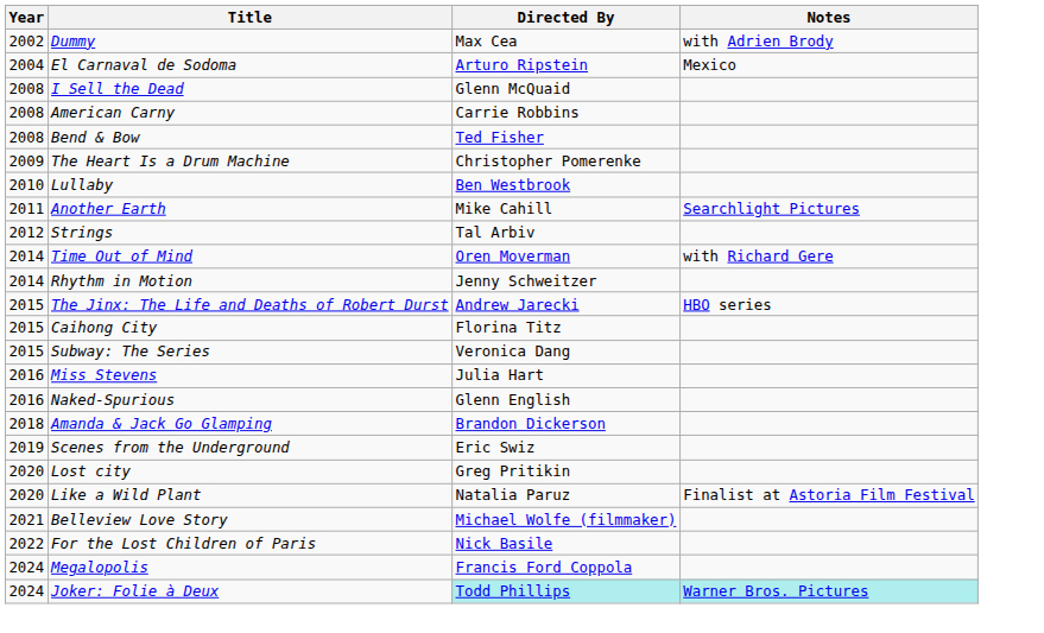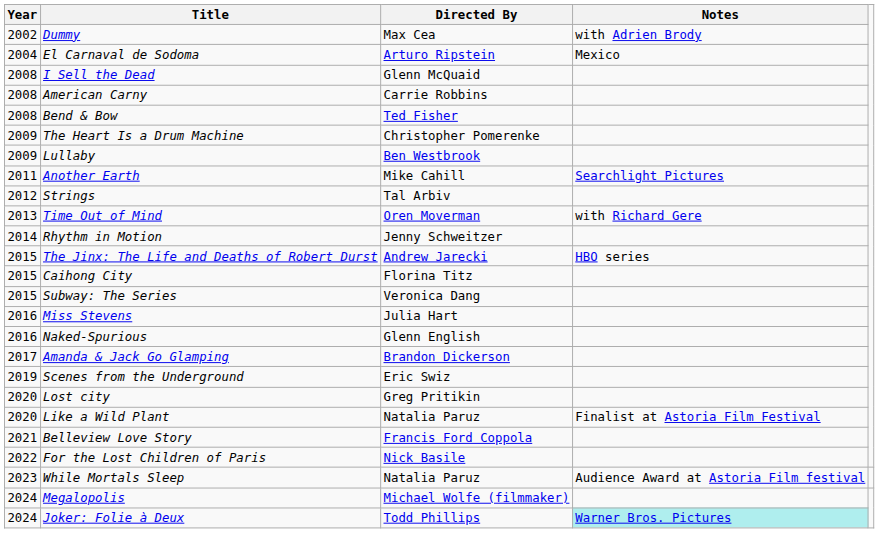Lullaby | Year: 2010 -> 2009
Time Out of Mind | Year: 2014 -> 2013
Amanda & Jack Go Glamping | Year: 2018 -> 2017
Belleview Love Story | Directed By: Michael Wolfe (filmmaker) -> Francis Ford Coppola
+ row: 2023 | While Mortals Sleep | Natalia Paruz | Audience Award at Astoria Film festival
Megalopolis | Directed By: Francis Ford Coppola -> Michael Wolfe (filmmaker)
Joker: Folie à Deux | Directed By: paleturquoise background -> no background
